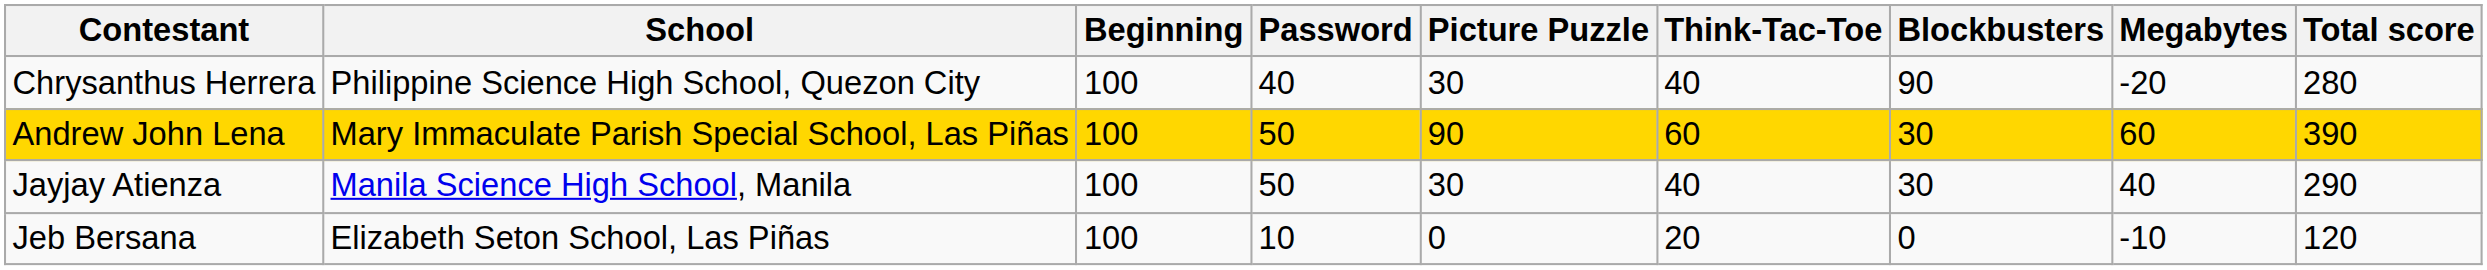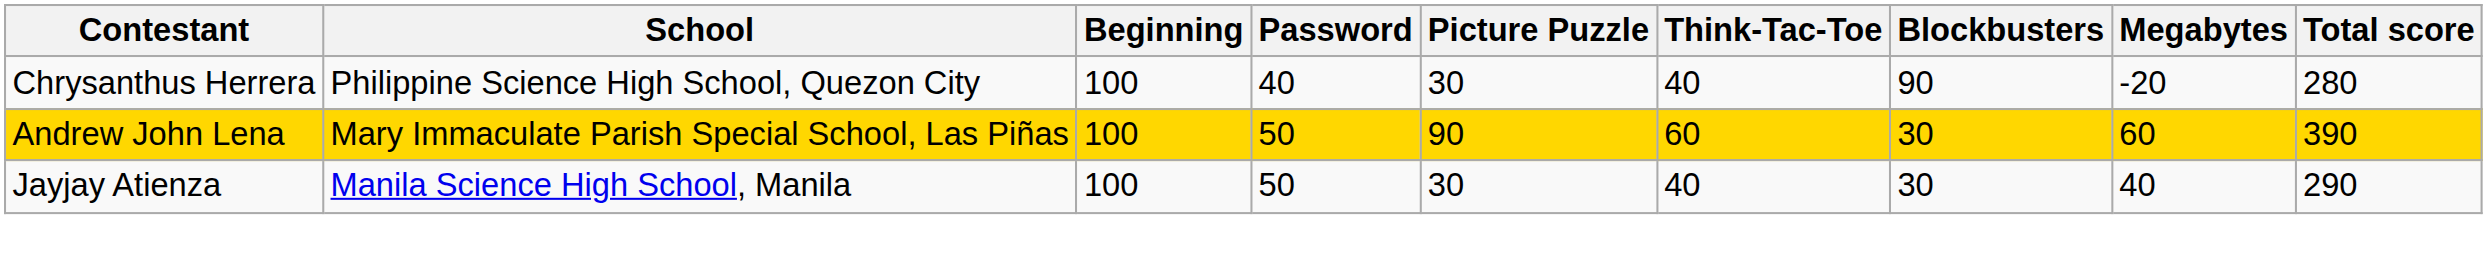- row: Jeb Bersana | Elizabeth Seton School, Las Piñas | 100 | 10 | 0 | 20 | 0 | -10 | 120
